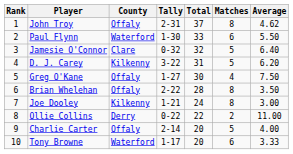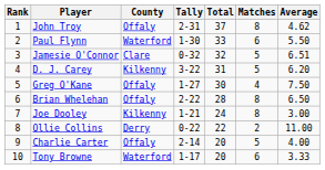Jamesie O'Connor | Average: 6.40 -> 6.51
Brian Whelehan | Average: 3.50 -> 6.50
